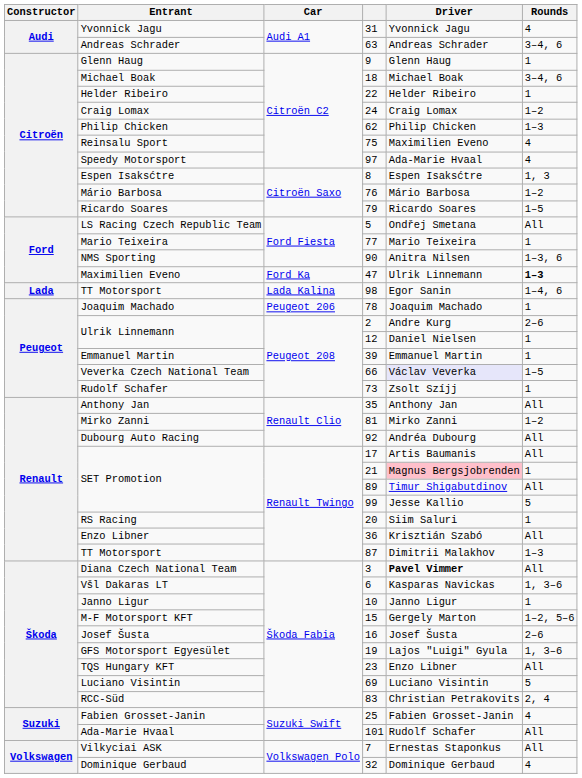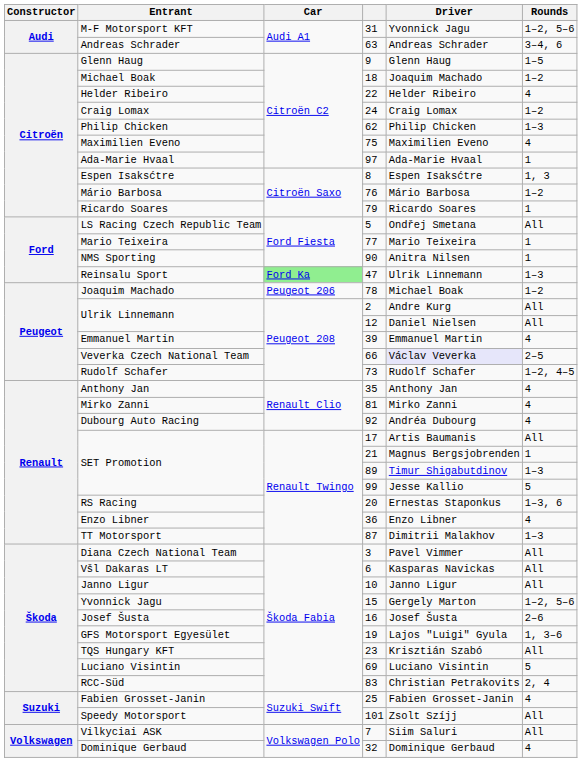31 | Entrant: Yvonnick Jagu -> M-F Motorsport KFT
31 | Rounds: 4 -> 1–2, 5–6
9 | Rounds: 1 -> 1–5
18 | Driver: Michael Boak -> Joaquim Machado
18 | Rounds: 3–4, 6 -> 1–2
22 | Rounds: 1 -> 4
75 | Entrant: Reinsalu Sport -> Maximilien Eveno
97 | Entrant: Speedy Motorsport -> Ada-Marie Hvaal
97 | Rounds: 4 -> 1
79 | Rounds: 1–5 -> 1
90 | Rounds: 1–3, 6 -> 1
47 | Entrant: Maximilien Eveno -> Reinsalu Sport
47 | Car: no background -> lightgreen background
47 | Rounds: bold -> normal
- row: Lada | TT Motorsport | Lada Kalina | 98 | Egor Sanin | 1–4, 6
78 | Driver: Joaquim Machado -> Michael Boak
78 | Rounds: 1 -> 1–2
2 | Rounds: 2–6 -> All
12 | Rounds: 1 -> All
39 | Rounds: 1 -> 4
66 | Rounds: 1–5 -> 2–5
73 | Driver: Zsolt Szíjj -> Rudolf Schafer
73 | Rounds: 1 -> 1–2, 4–5
35 | Rounds: All -> 4
81 | Rounds: 1–2 -> 4
92 | Rounds: All -> 4
21 | Driver: pink background -> no background
89 | Rounds: All -> 1–3
20 | Driver: Siim Saluri -> Ernestas Staponkus
20 | Rounds: 1 -> 1–3, 6
36 | Driver: Krisztián Szabó -> Enzo Libner
36 | Rounds: All -> 4
3 | Driver: bold -> normal
6 | Rounds: 1, 3–6 -> All
10 | Rounds: 1 -> All
15 | Entrant: M-F Motorsport KFT -> Yvonnick Jagu
23 | Driver: Enzo Libner -> Krisztián Szabó
101 | Entrant: Ada-Marie Hvaal -> Speedy Motorsport
101 | Driver: Rudolf Schafer -> Zsolt Szíjj
7 | Driver: Ernestas Staponkus -> Siim Saluri
